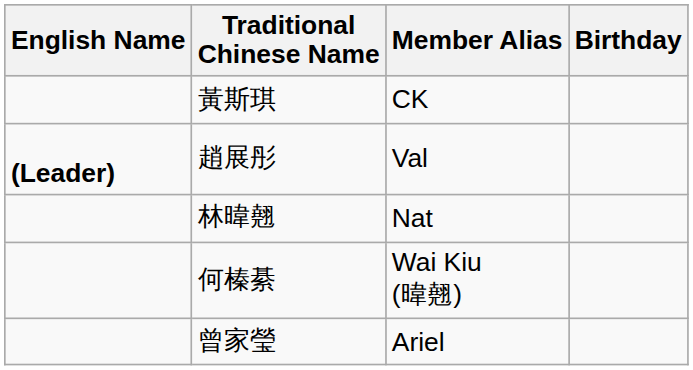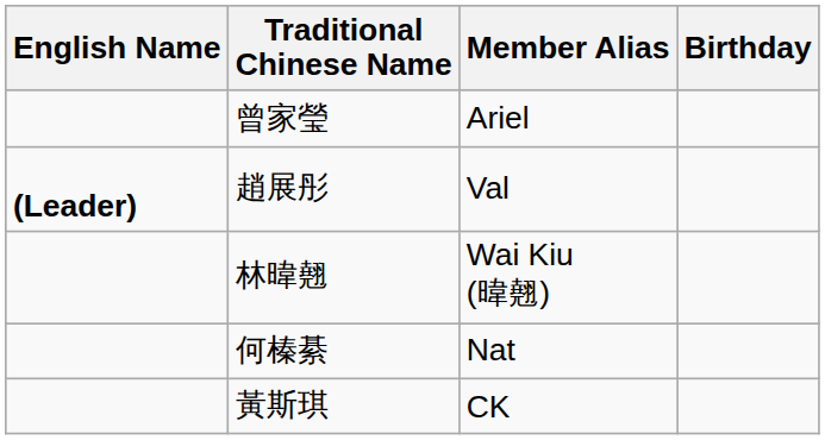rows swapped: 黃斯琪 <-> 曾家瑩
林暐翹 | Member Alias: Nat -> Wai Kiu (暐翹)
何榛綦 | Member Alias: Wai Kiu (暐翹) -> Nat
